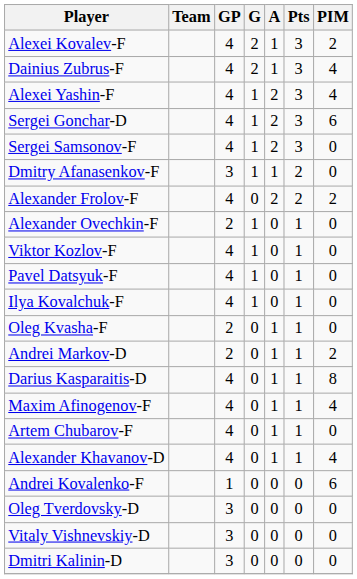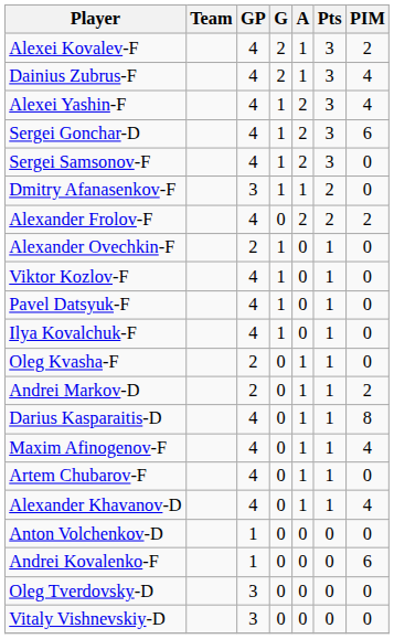+ row: Anton Volchenkov-D | 1 | 0 | 0 | 0 | 0
- row: Dmitri Kalinin-D | 3 | 0 | 0 | 0 | 0
